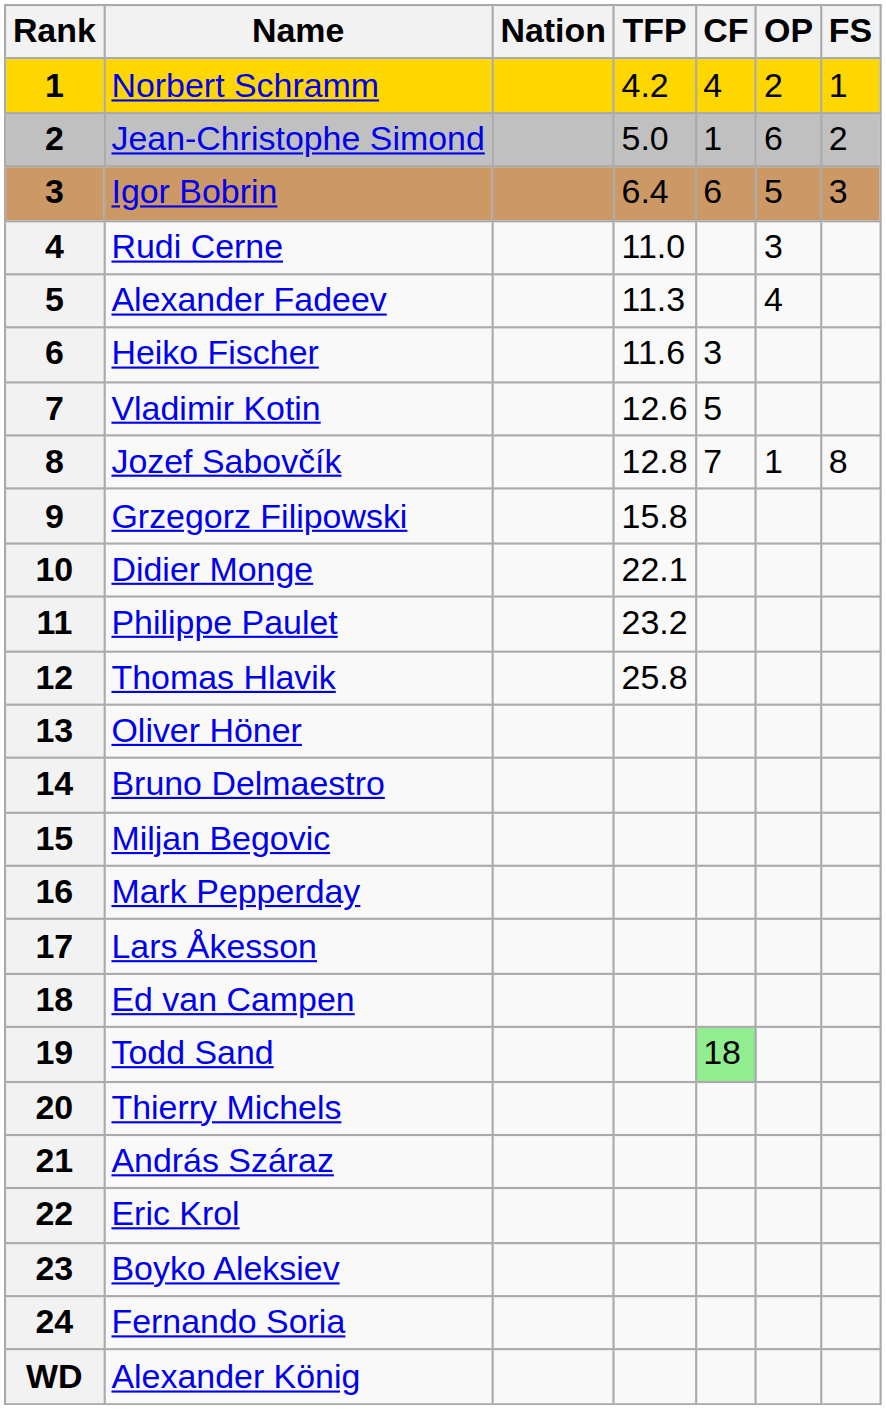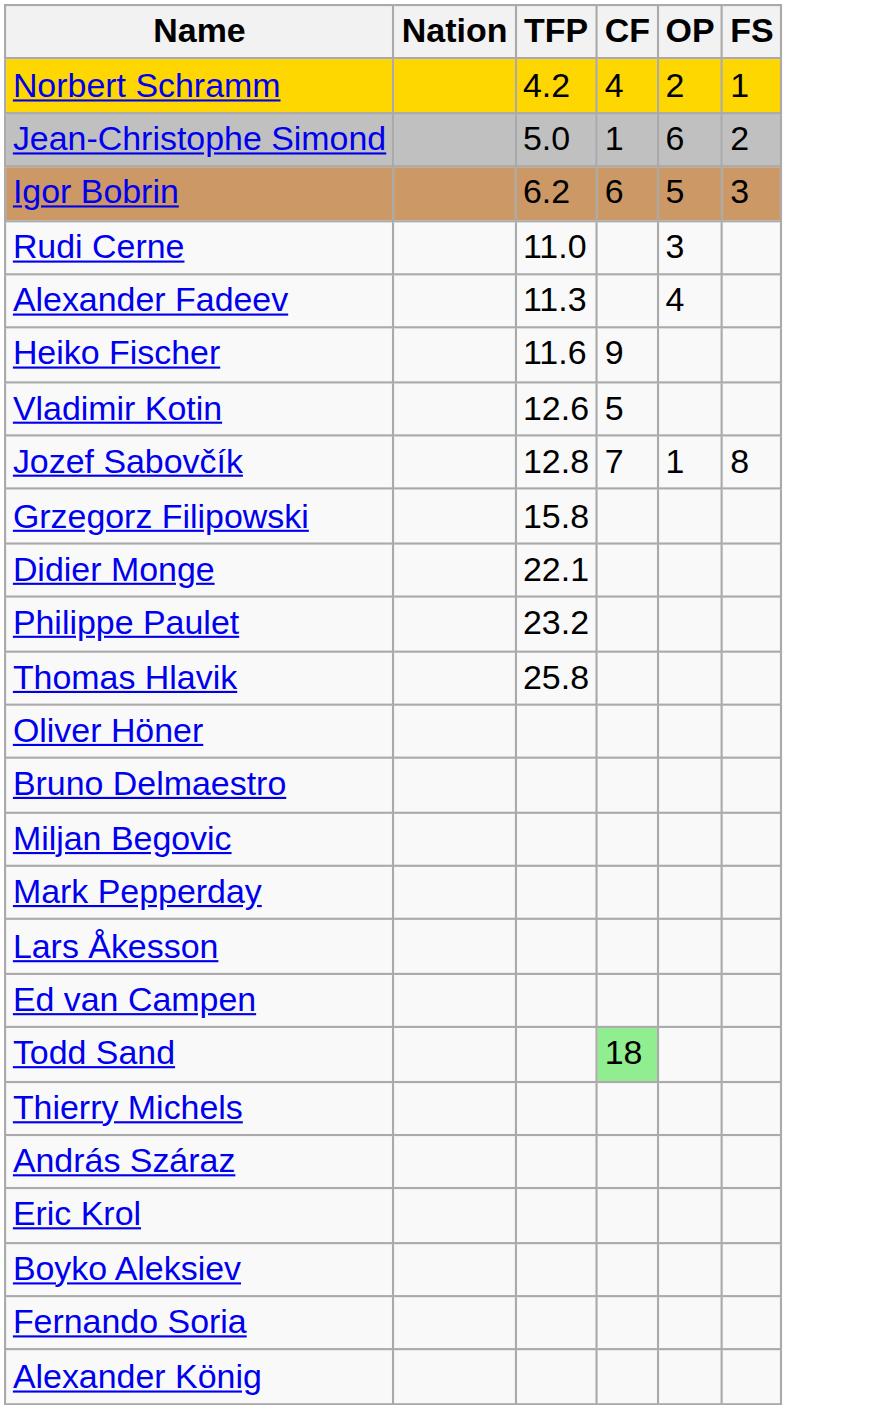- column: Rank | 1 | 2 | 3 | 4 | 5 | 6 | 7 | 8 | 9 | 10 | 11 | 12 | 13 | 14 | 15 | 16 | 17 | 18 | 19 | 20 | 21 | 22 | 23 | 24 | WD
Igor Bobrin | TFP: 6.4 -> 6.2
Heiko Fischer | CF: 3 -> 9
